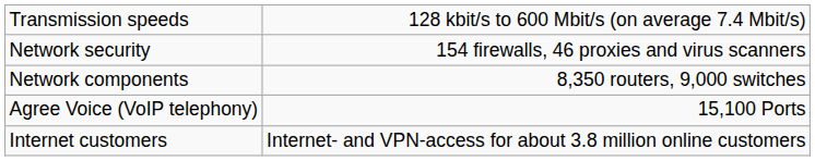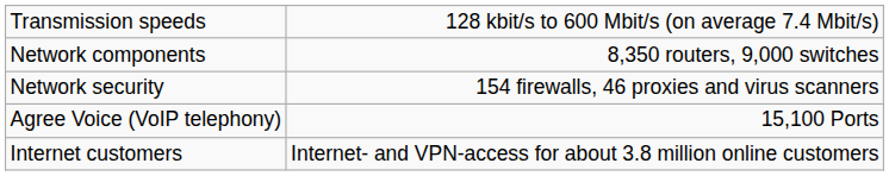rows swapped: Network components <-> Network security
